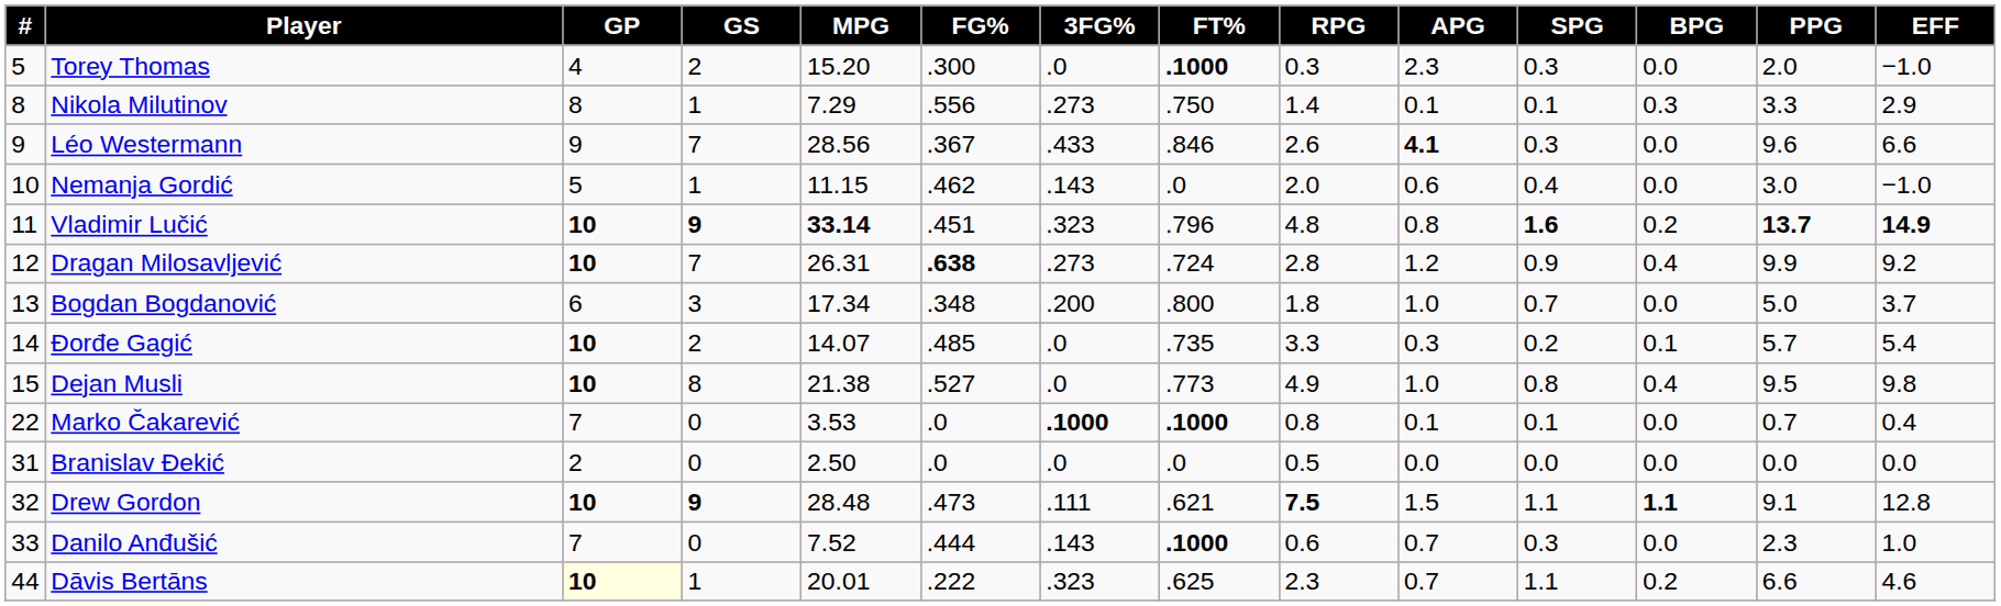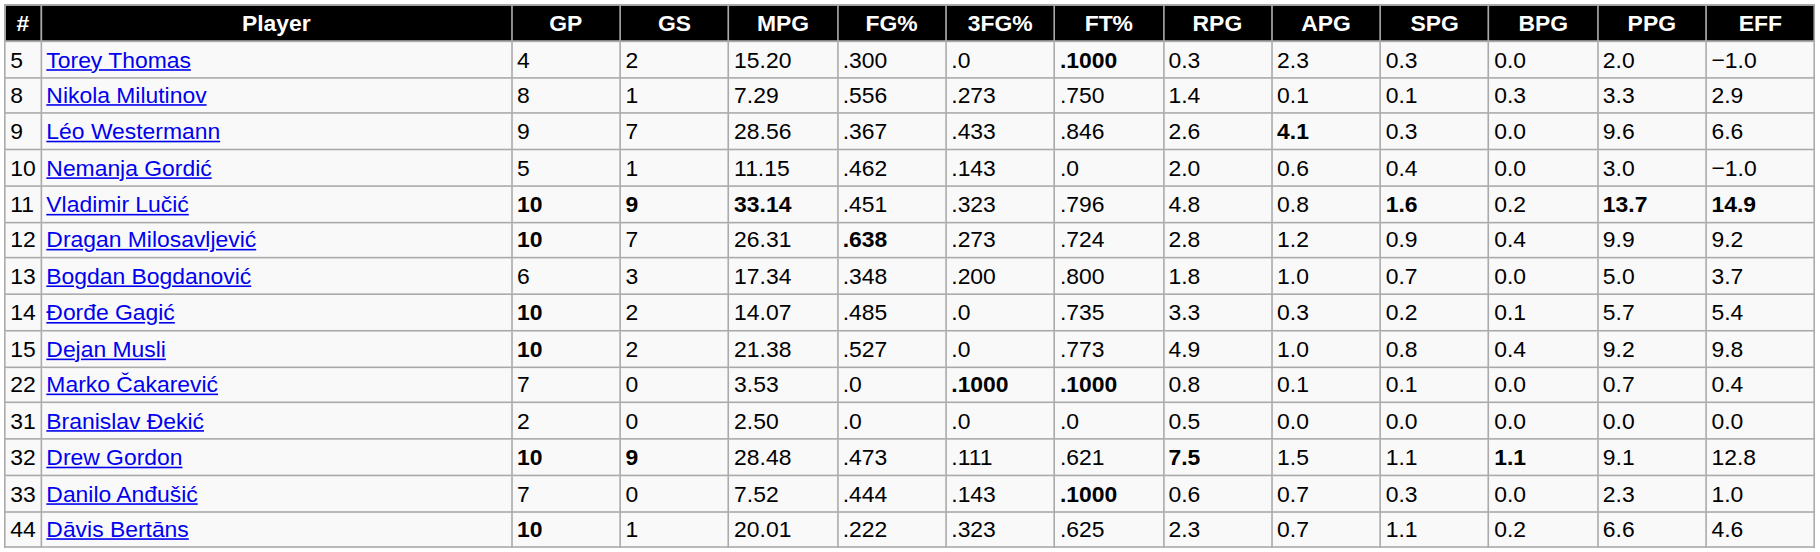Dejan Musli | GS: 8 -> 2
Dejan Musli | PPG: 9.5 -> 9.2
Dāvis Bertāns | GP: lightyellow background -> no background
